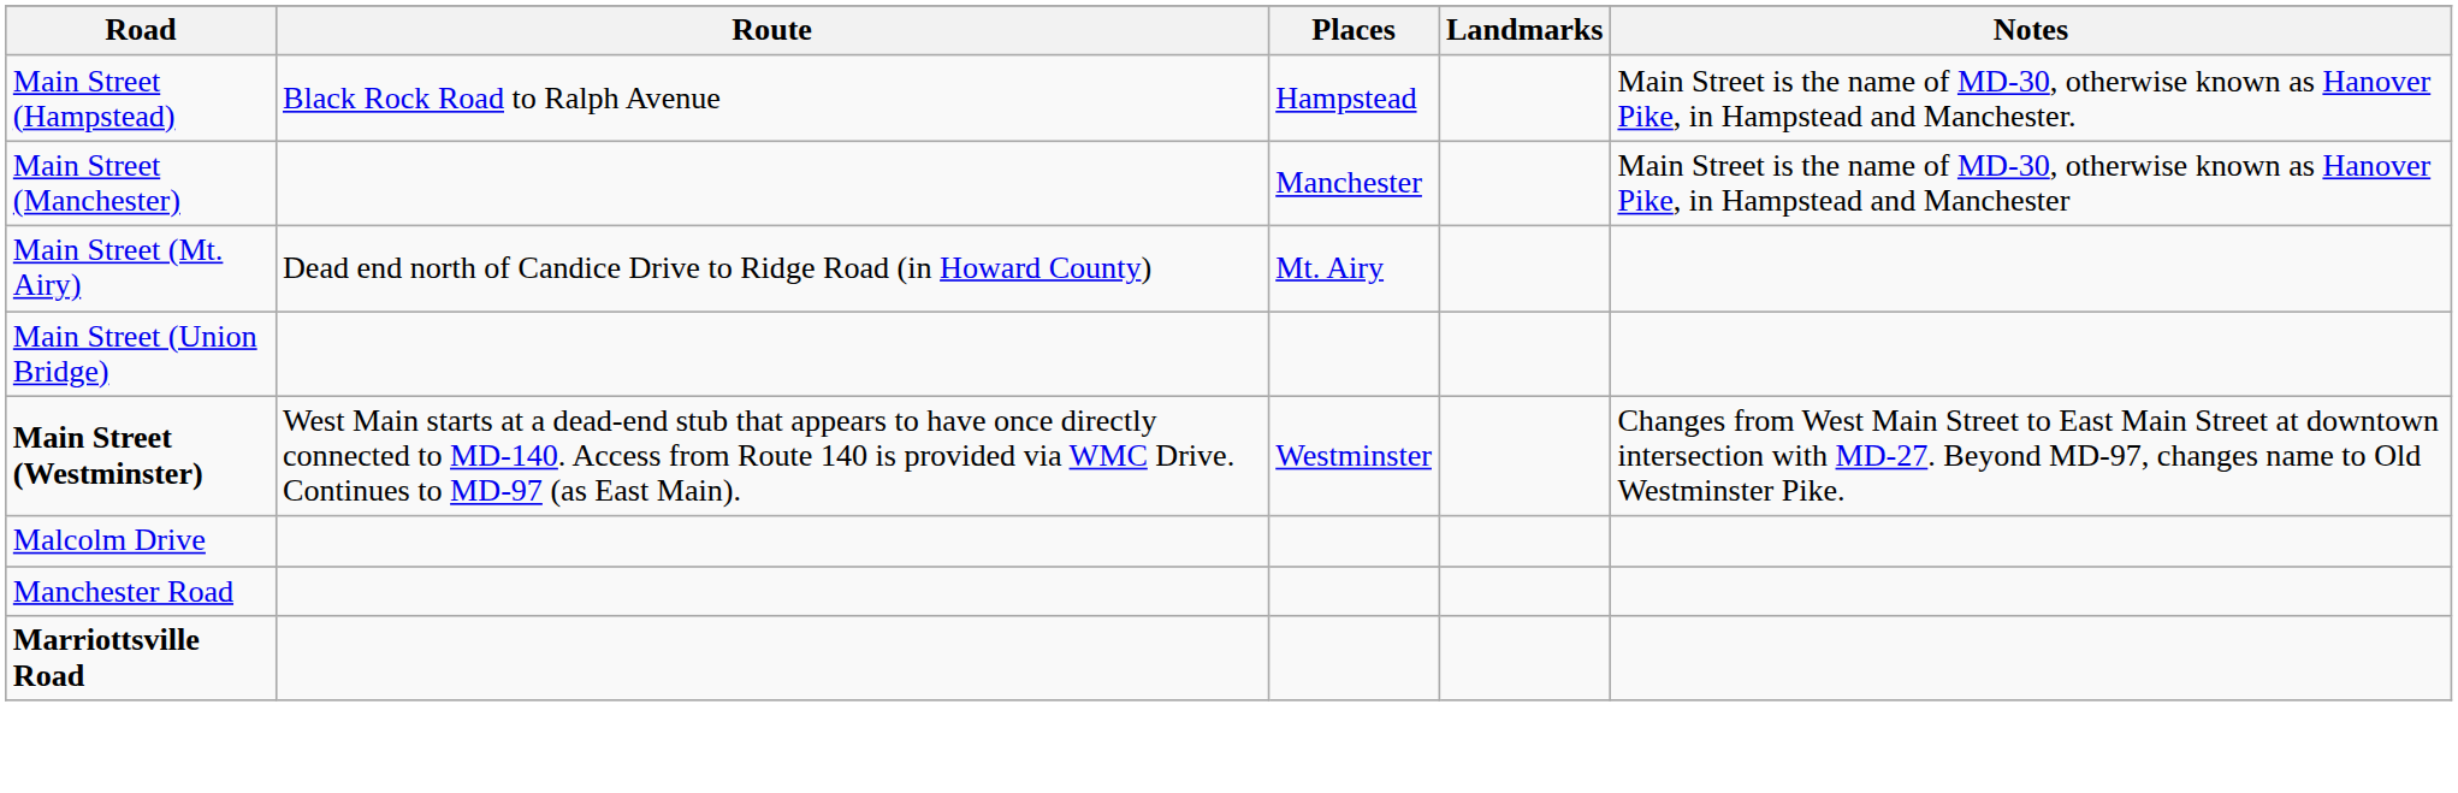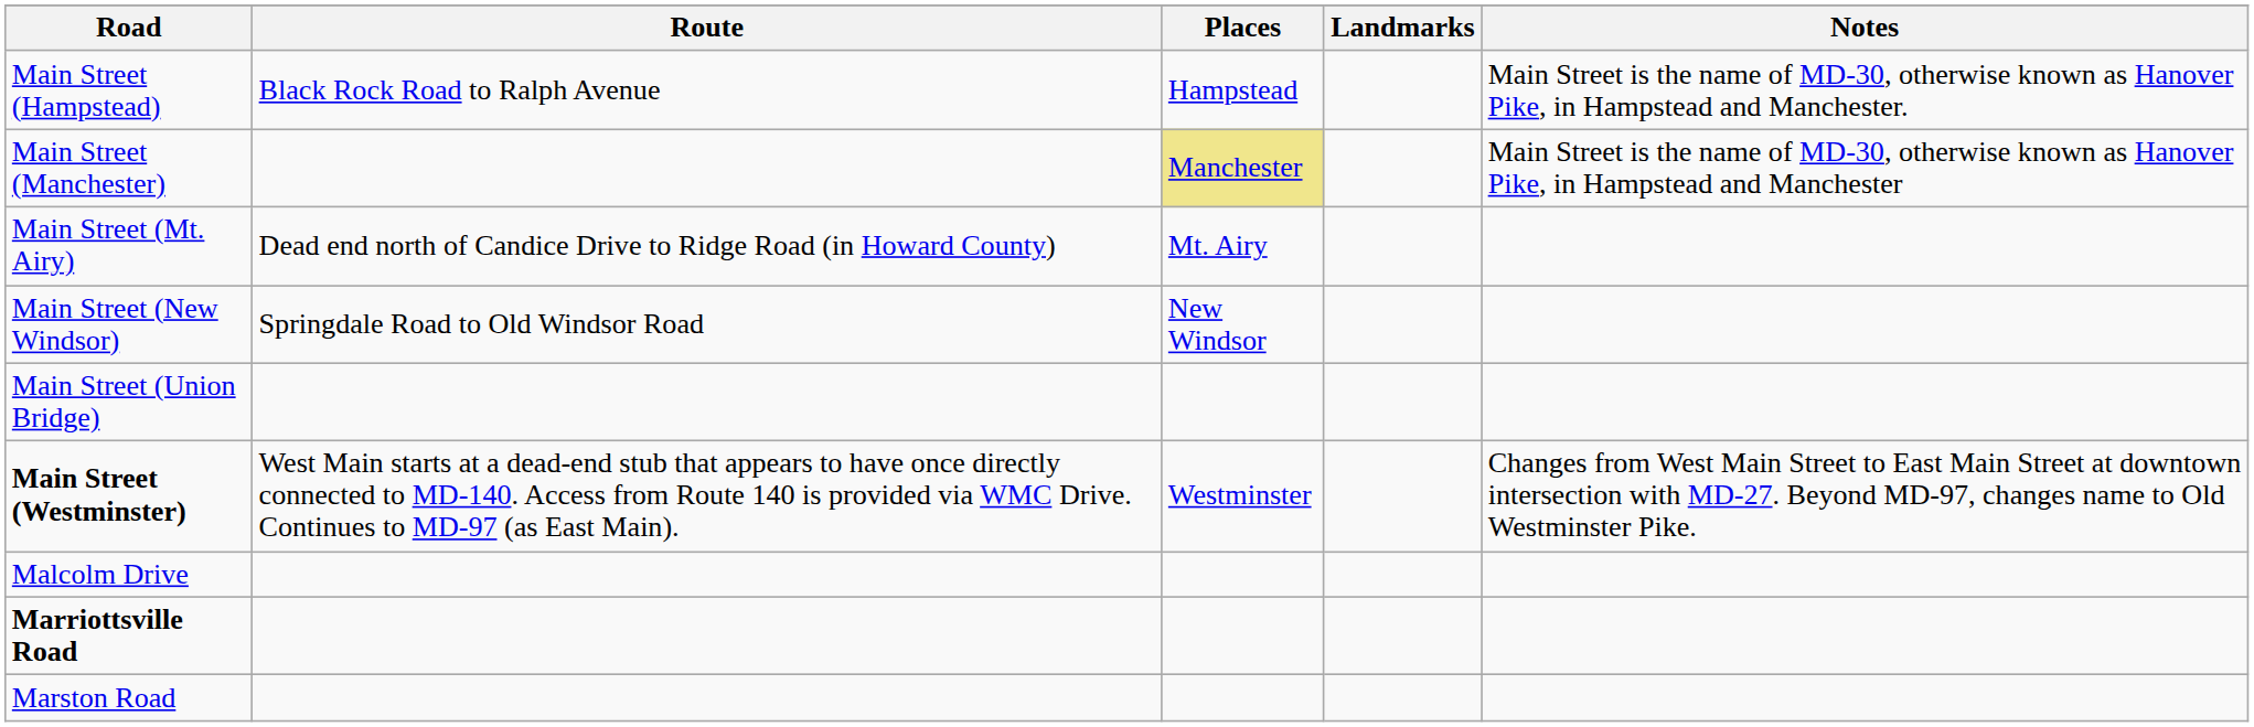Main Street (Manchester) | Places: no background -> khaki background
+ row: Main Street (New Windsor) | Springdale Road to Old Windsor Road | New Windsor
- row: Manchester Road
+ row: Marston Road
